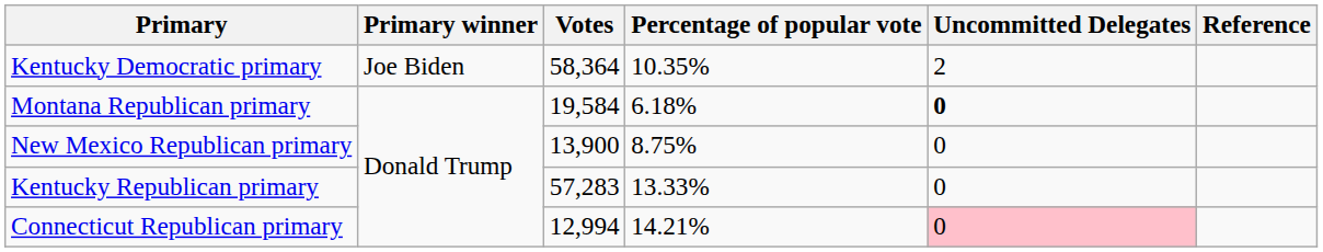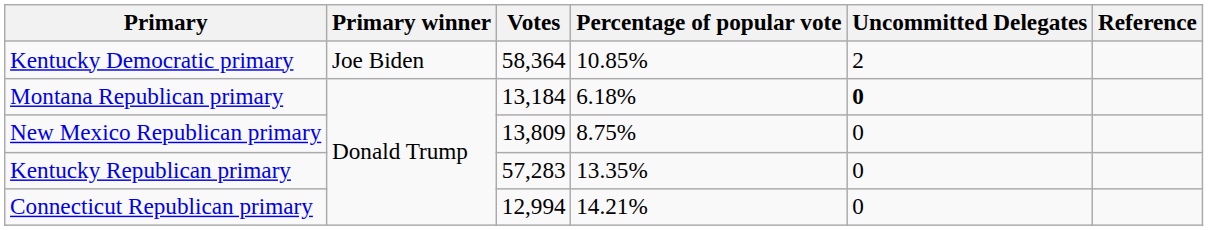Kentucky Democratic primary | Percentage of popular vote: 10.35% -> 10.85%
Montana Republican primary | Votes: 19,584 -> 13,184
New Mexico Republican primary | Votes: 13,900 -> 13,809
Kentucky Republican primary | Percentage of popular vote: 13.33% -> 13.35%
Connecticut Republican primary | Uncommitted Delegates: pink background -> no background
